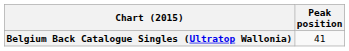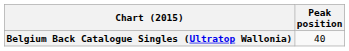Belgium Back Catalogue Singles (Ultratop Wallonia) | Peak position: 41 -> 40
